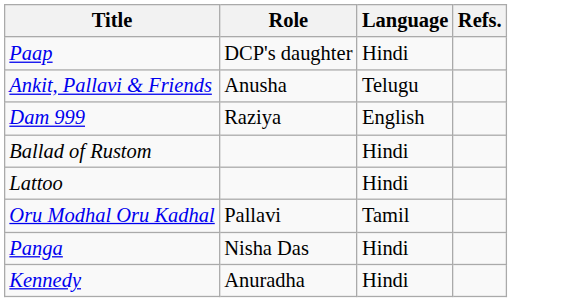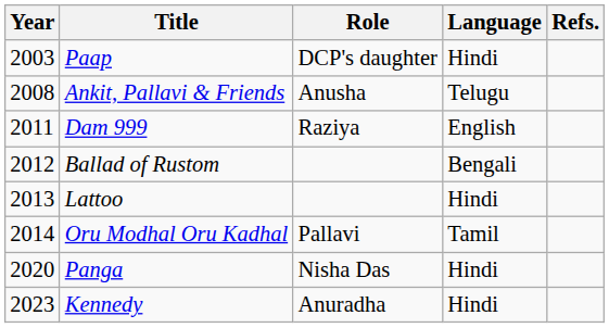+ column: Year | 2003 | 2008 | 2011 | 2012 | 2013 | 2014 | 2020 | 2023
Ballad of Rustom | Language: Hindi -> Bengali
